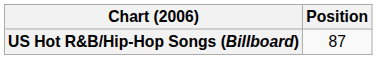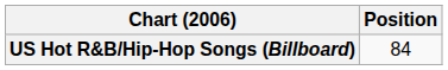US Hot R&B/Hip-Hop Songs (Billboard) | Position: 87 -> 84
